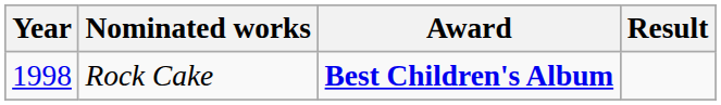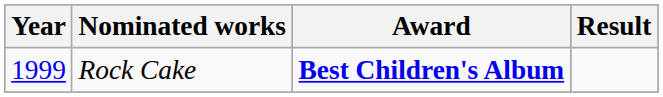Rock Cake | Year: 1998 -> 1999
